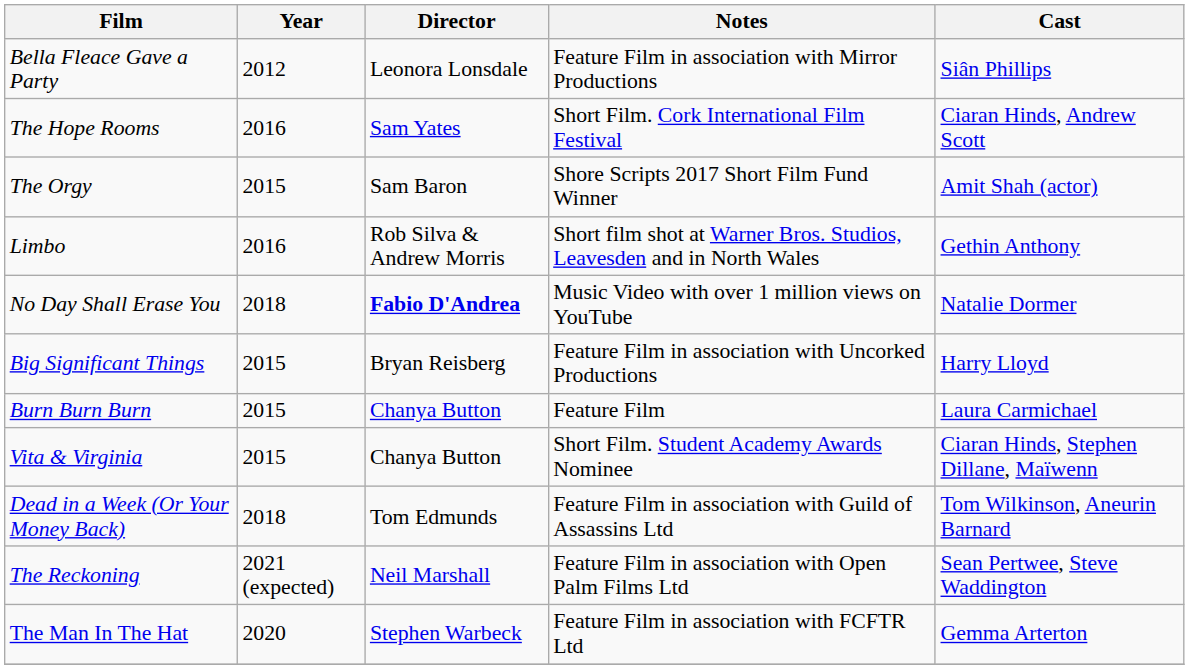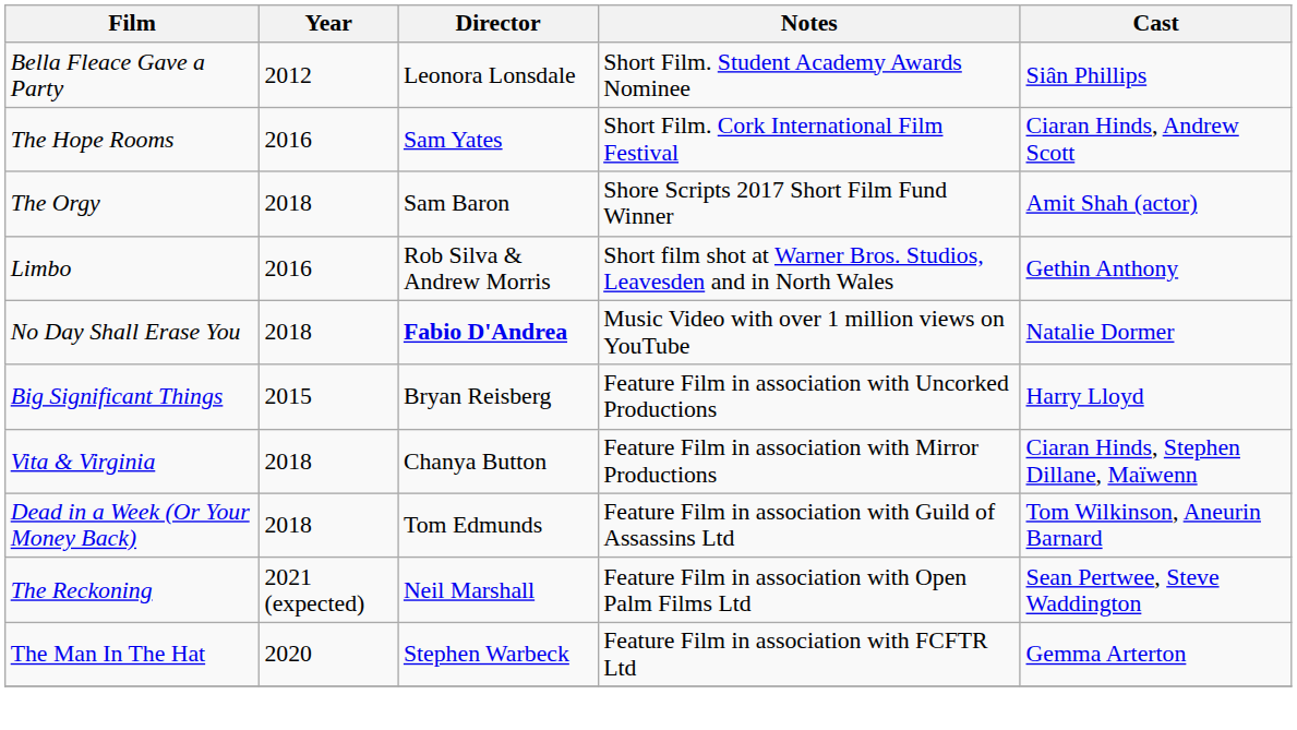Bella Fleace Gave a Party | Notes: Feature Film in association with Mirror Productions -> Short Film. Student Academy Awards Nominee
The Orgy | Year: 2015 -> 2018
- row: Burn Burn Burn | 2015 | Chanya Button | Feature Film | Laura Carmichael
Vita & Virginia | Year: 2015 -> 2018
Vita & Virginia | Notes: Short Film. Student Academy Awards Nominee -> Feature Film in association with Mirror Productions
